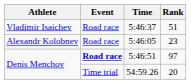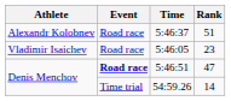5:46:37 | Athlete: Vladimir Isaichev -> Alexandr Kolobnev
5:46:05 | Athlete: Alexandr Kolobnev -> Vladimir Isaichev
5:46:51 | Rank: 97 -> 47
54:59.26 | Rank: 20 -> 14
